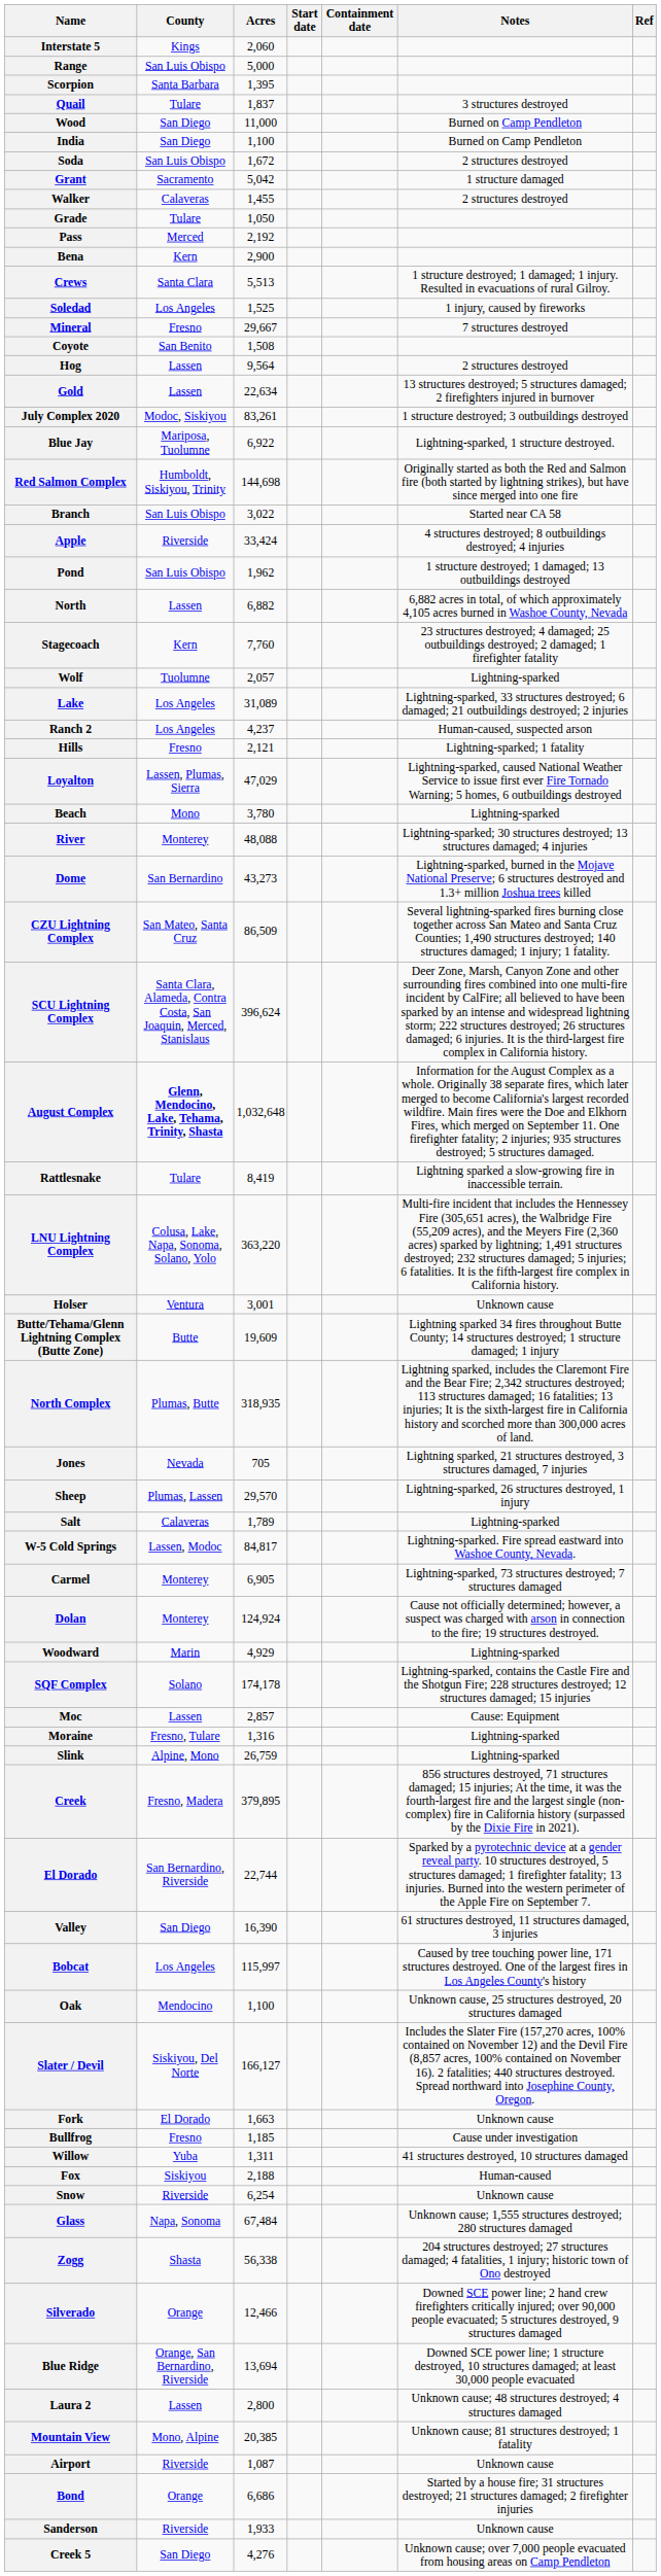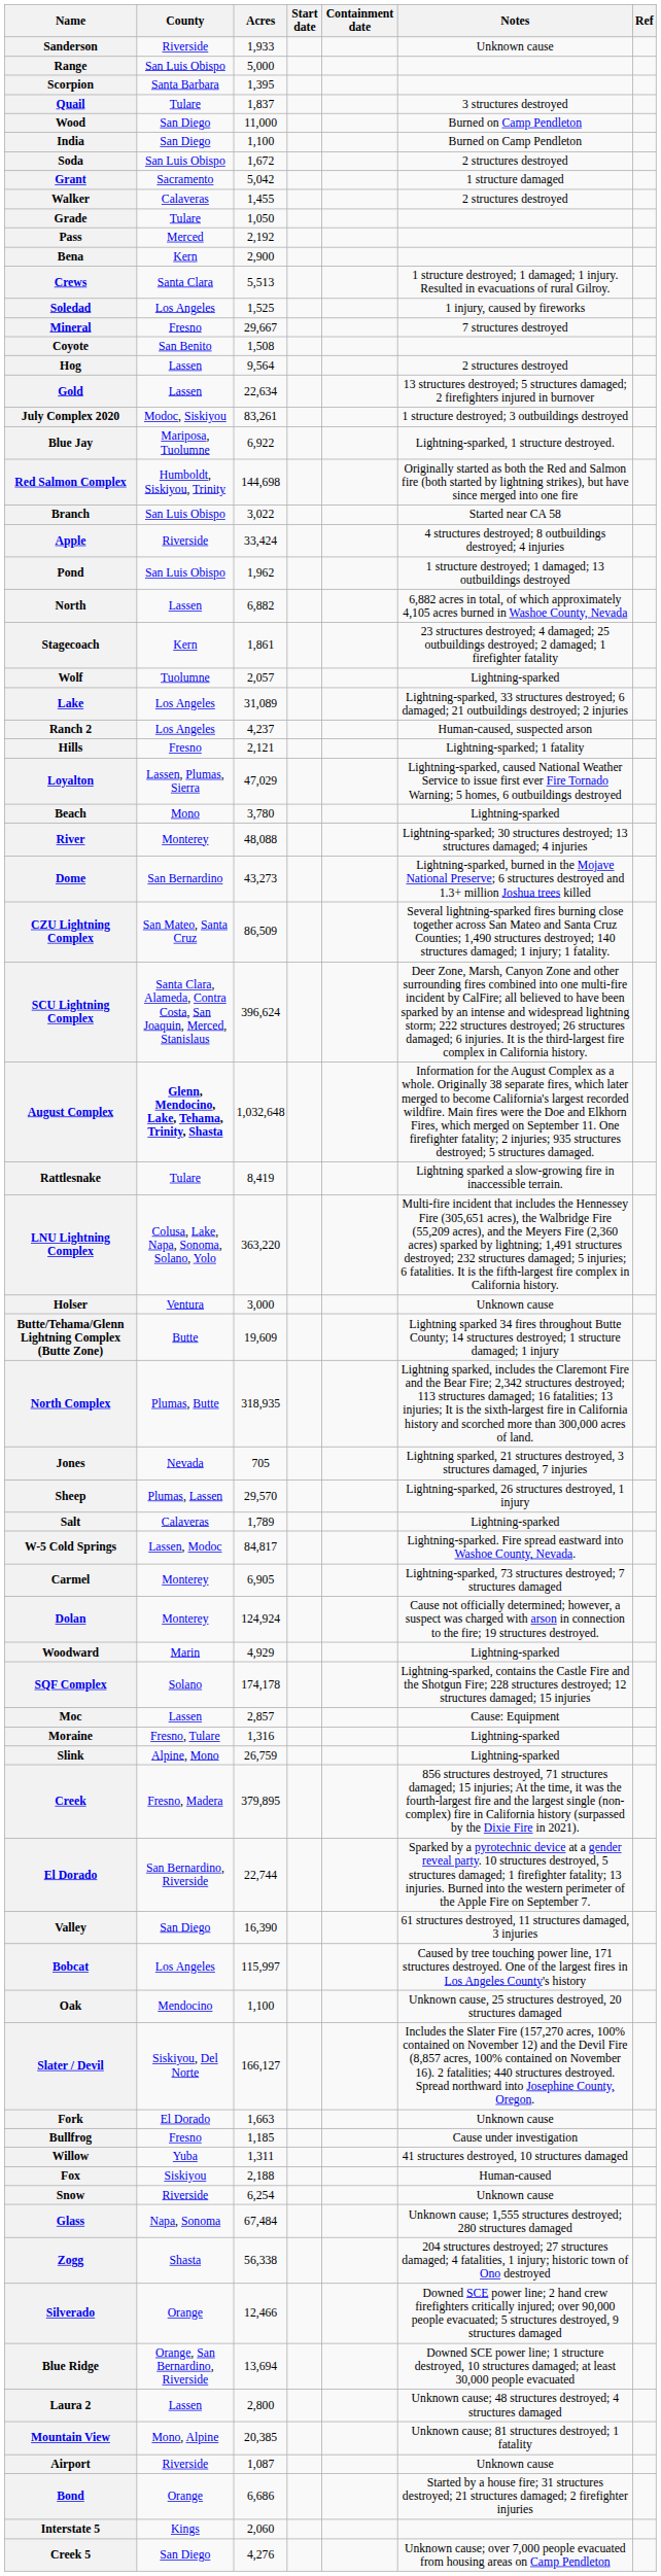rows swapped: Interstate 5 <-> Sanderson
Stagecoach | Acres: 7,760 -> 1,861
Holser | Acres: 3,001 -> 3,000
